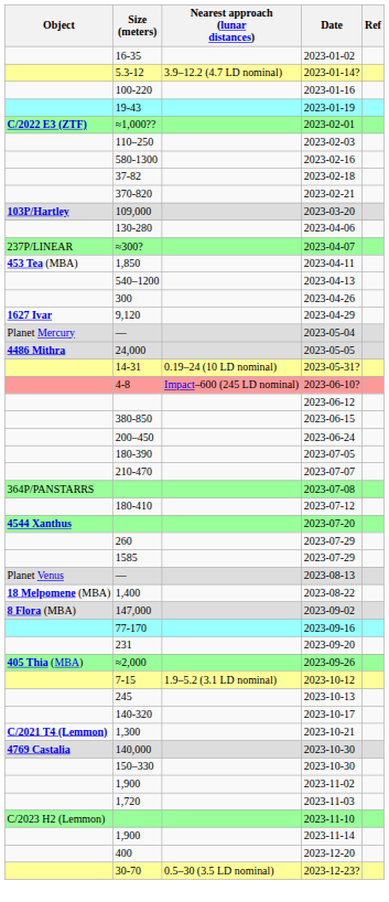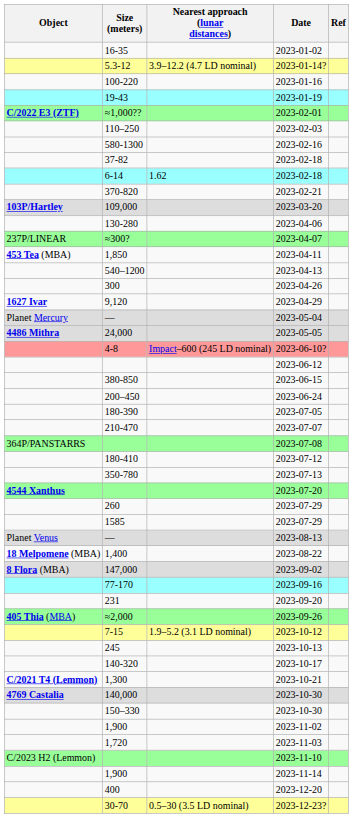+ row: 6-14 | 1.62 | 2023-02-18
- row: 14-31 | 0.19–24 (10 LD nominal) | 2023-05-31?
+ row: 350-780 | 2023-07-13
